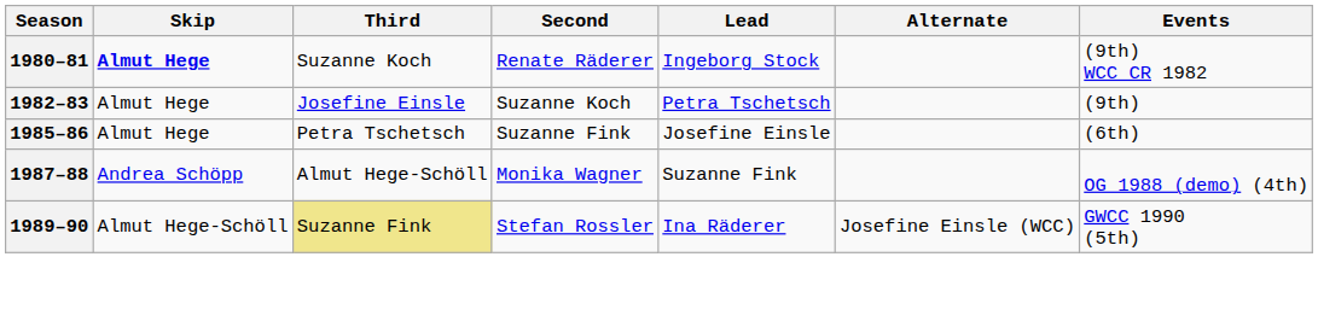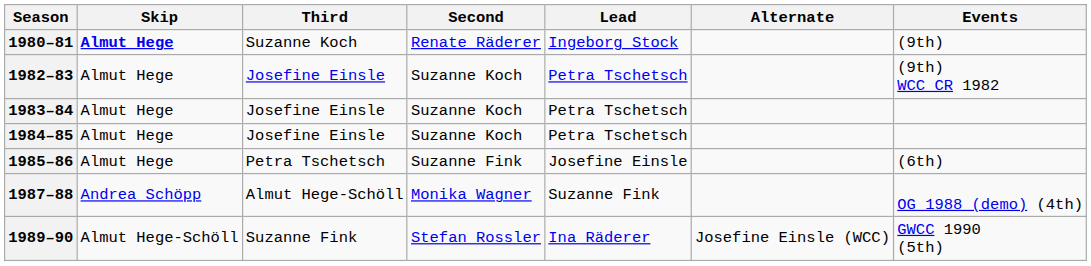1980–81 | Events: (9th) WCC CR 1982 -> (9th)
1982–83 | Events: (9th) -> (9th) WCC CR 1982
+ row: 1983–84 | Almut Hege | Josefine Einsle | Suzanne Koch | Petra Tschetsch
+ row: 1984–85 | Almut Hege | Josefine Einsle | Suzanne Koch | Petra Tschetsch
1989–90 | Third: khaki background -> no background
